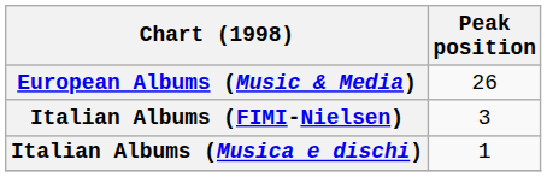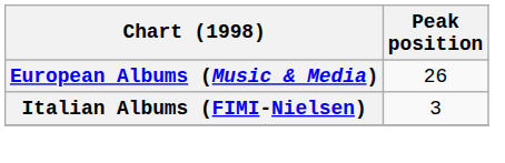- row: Italian Albums (Musica e dischi) | 1
